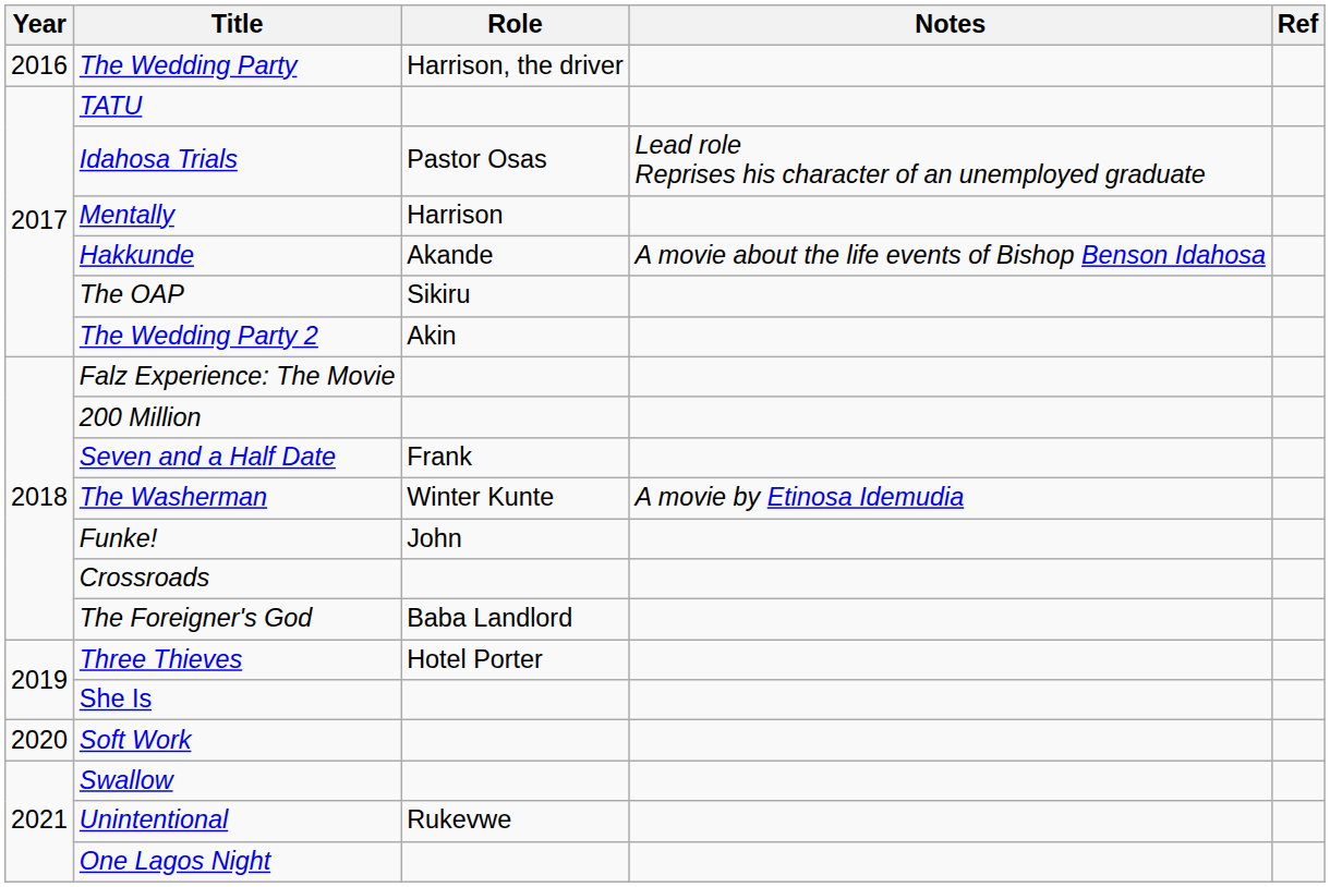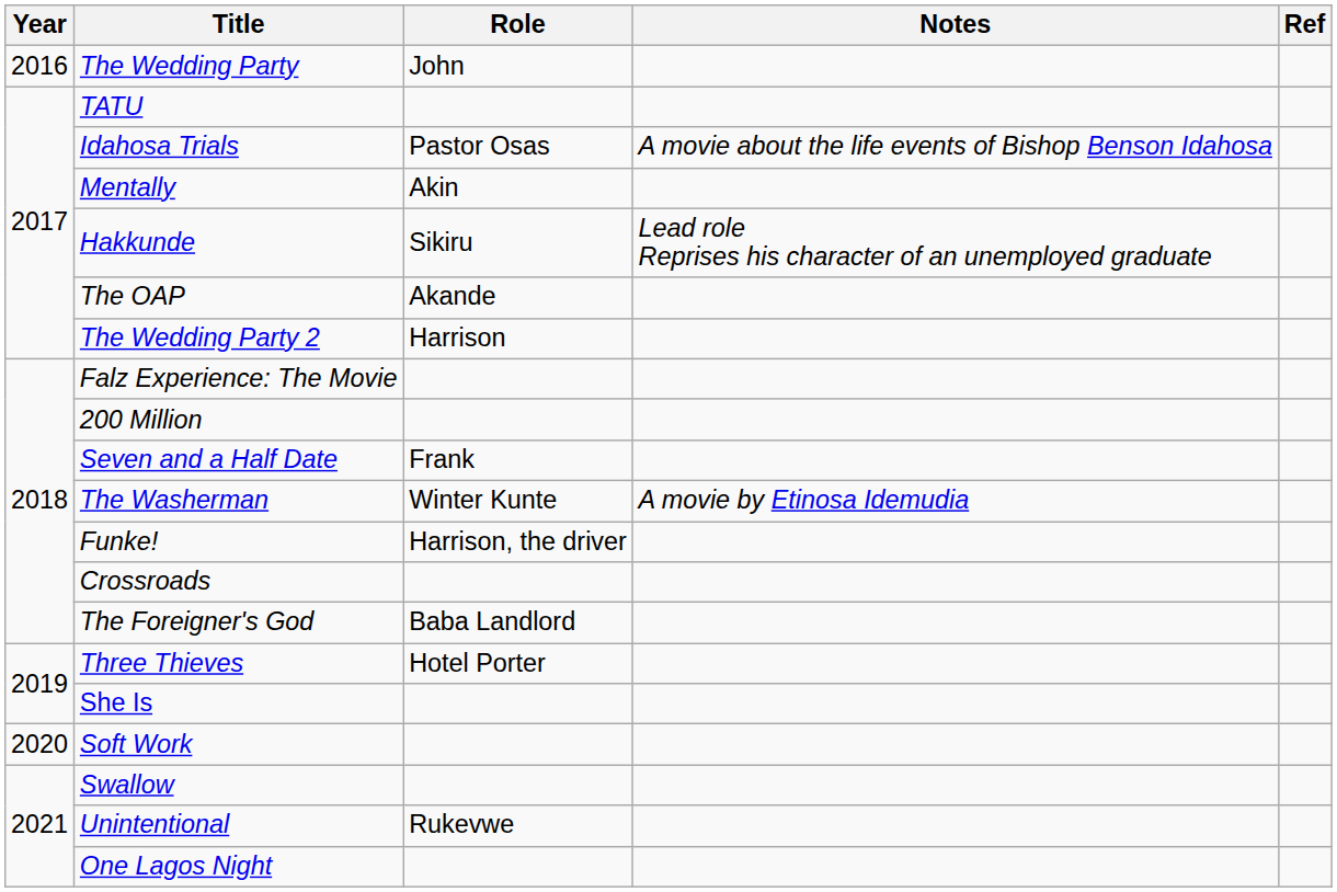The Wedding Party | Role: Harrison, the driver -> John
Idahosa Trials | Notes: Lead role Reprises his character of an unemployed graduate -> A movie about the life events of Bishop Benson Idahosa
Mentally | Role: Harrison -> Akin
Hakkunde | Role: Akande -> Sikiru
Hakkunde | Notes: A movie about the life events of Bishop Benson Idahosa -> Lead role Reprises his character of an unemployed graduate
The OAP | Role: Sikiru -> Akande
The Wedding Party 2 | Role: Akin -> Harrison
Funke! | Role: John -> Harrison, the driver
